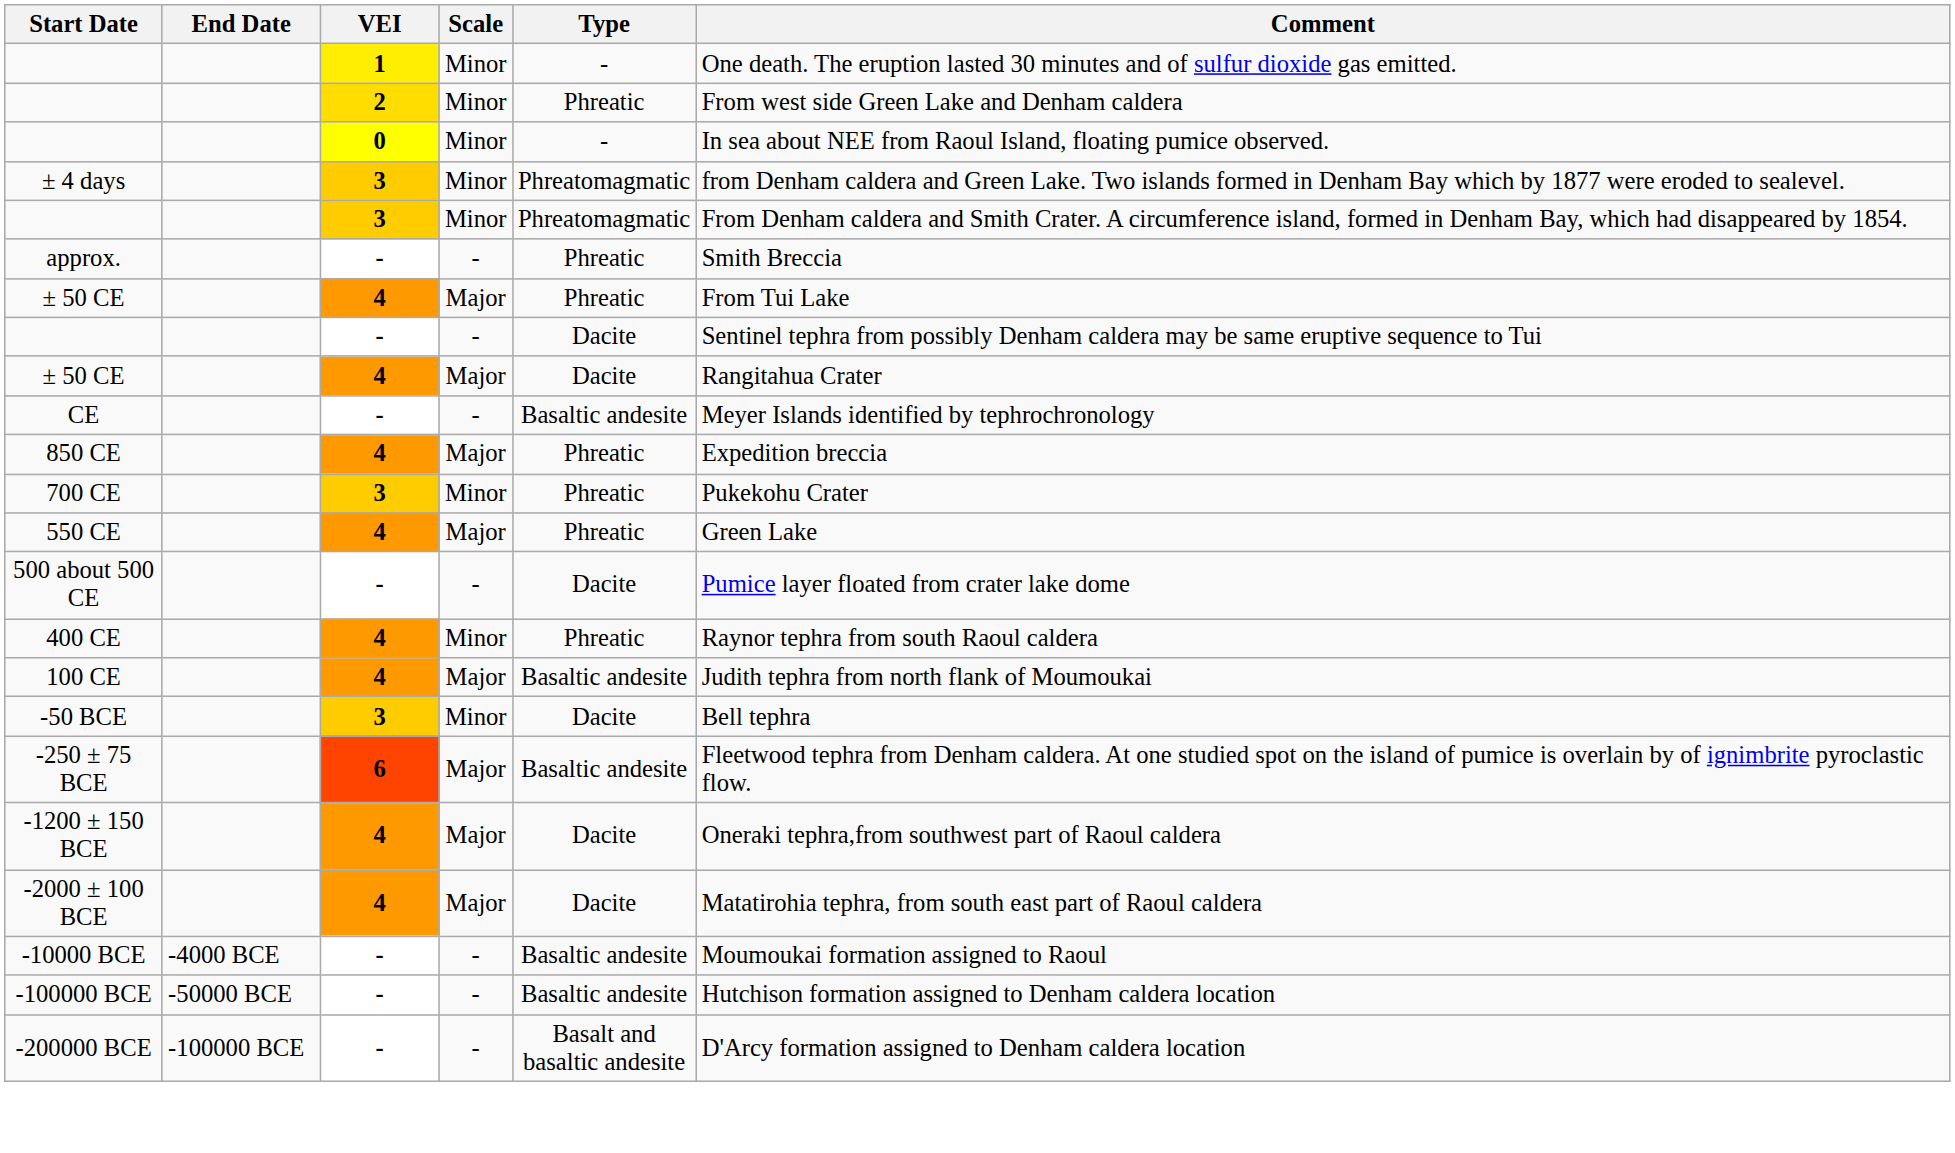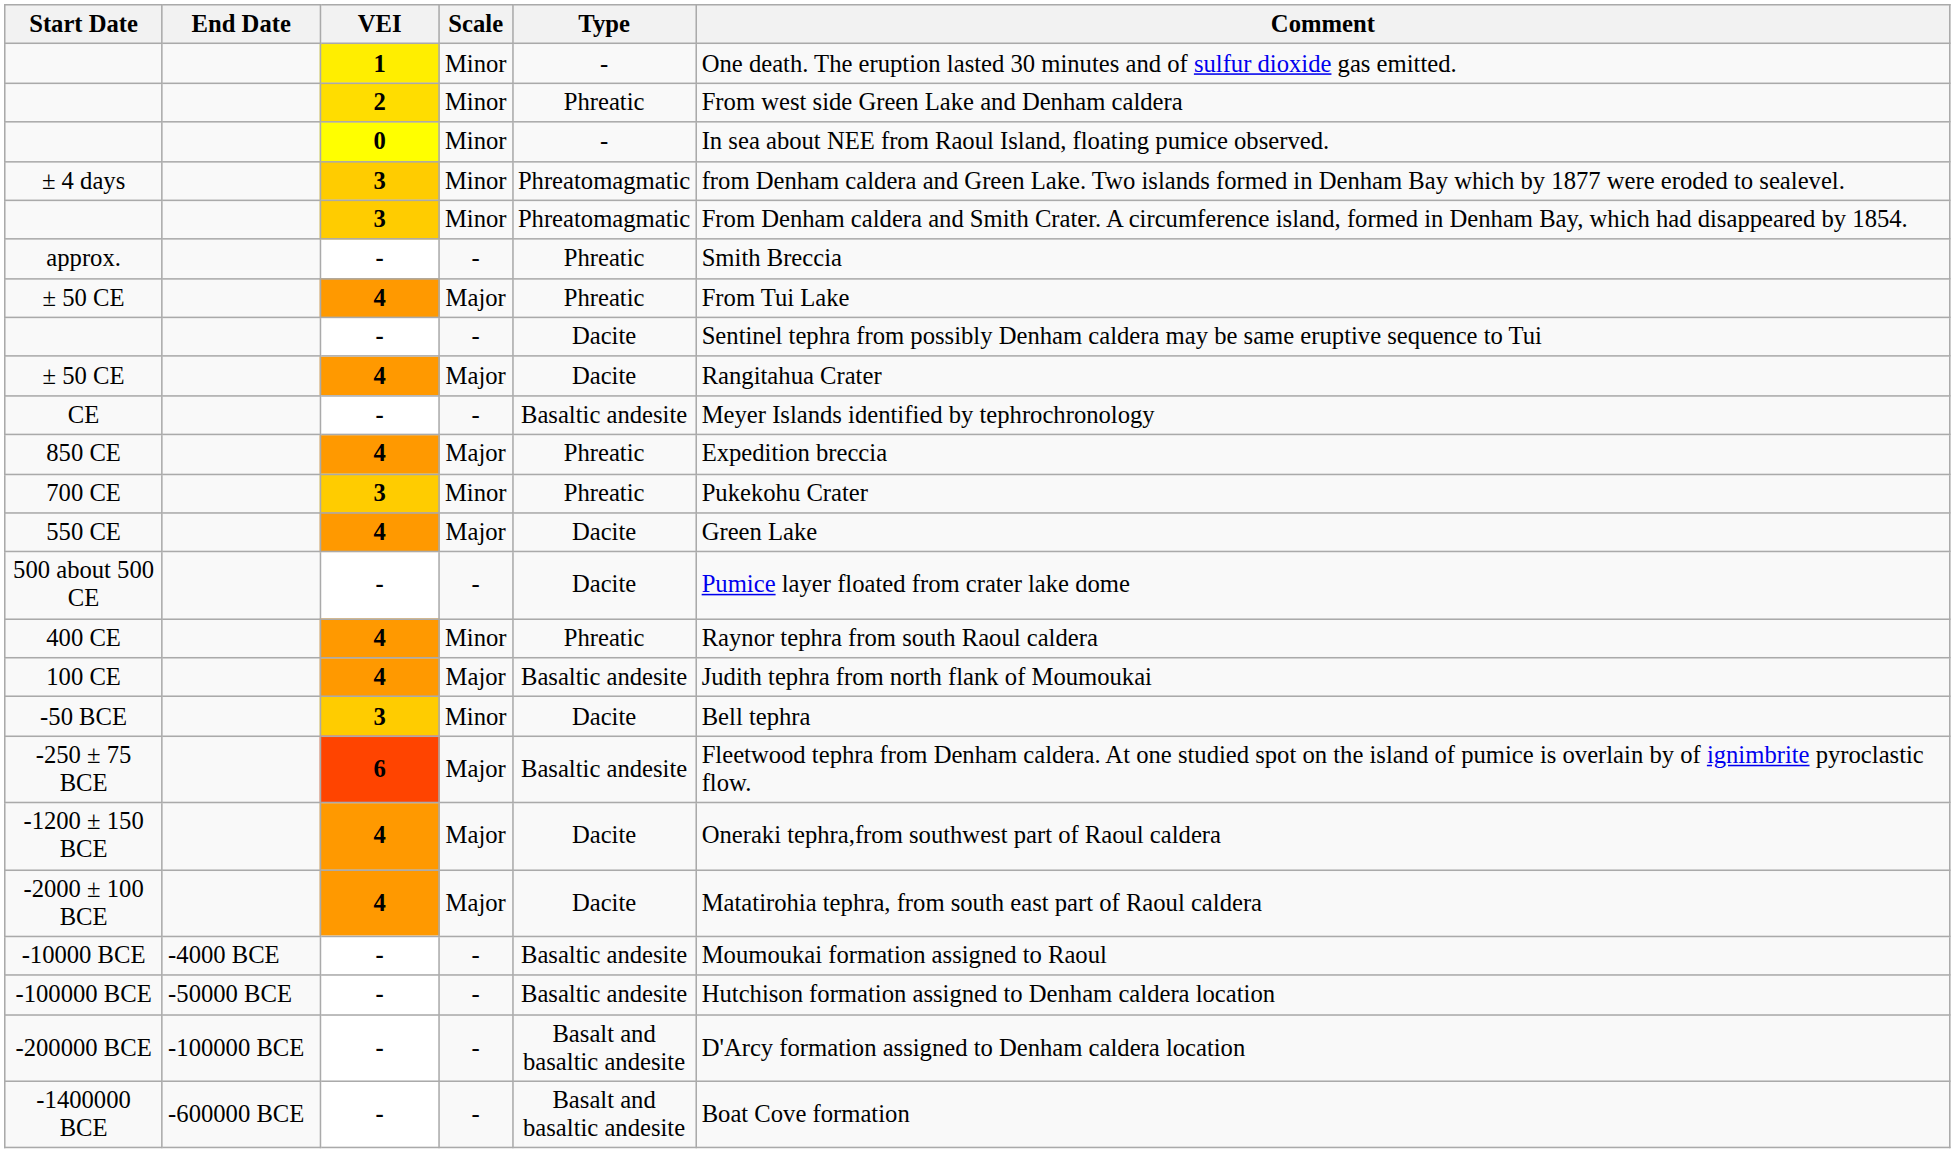550 CE | Type: Phreatic -> Dacite
+ row: -1400000 BCE | -600000 BCE | - | - | Basalt and basaltic andesite | Boat Cove formation
